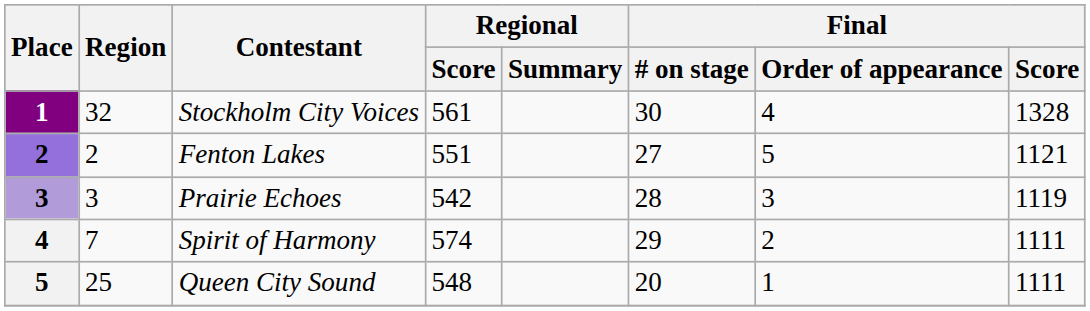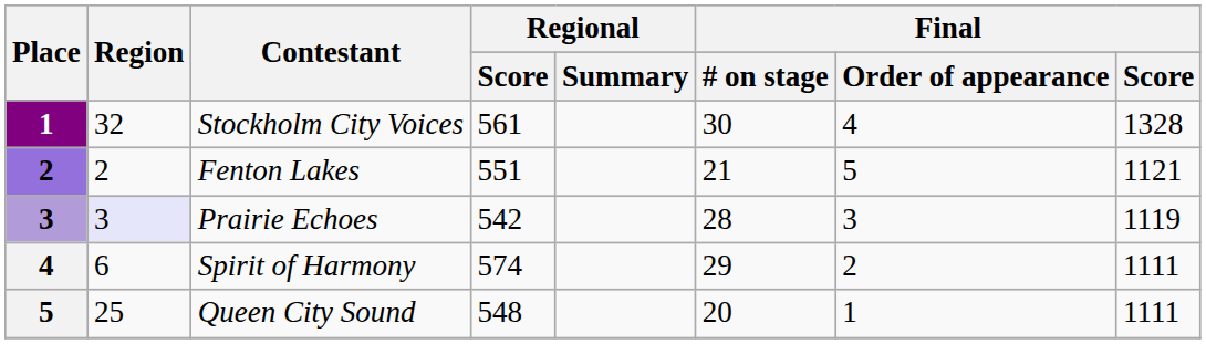Fenton Lakes | Final / # on stage: 27 -> 21
Prairie Echoes | Region: no background -> lavender background
Spirit of Harmony | Region: 7 -> 6
